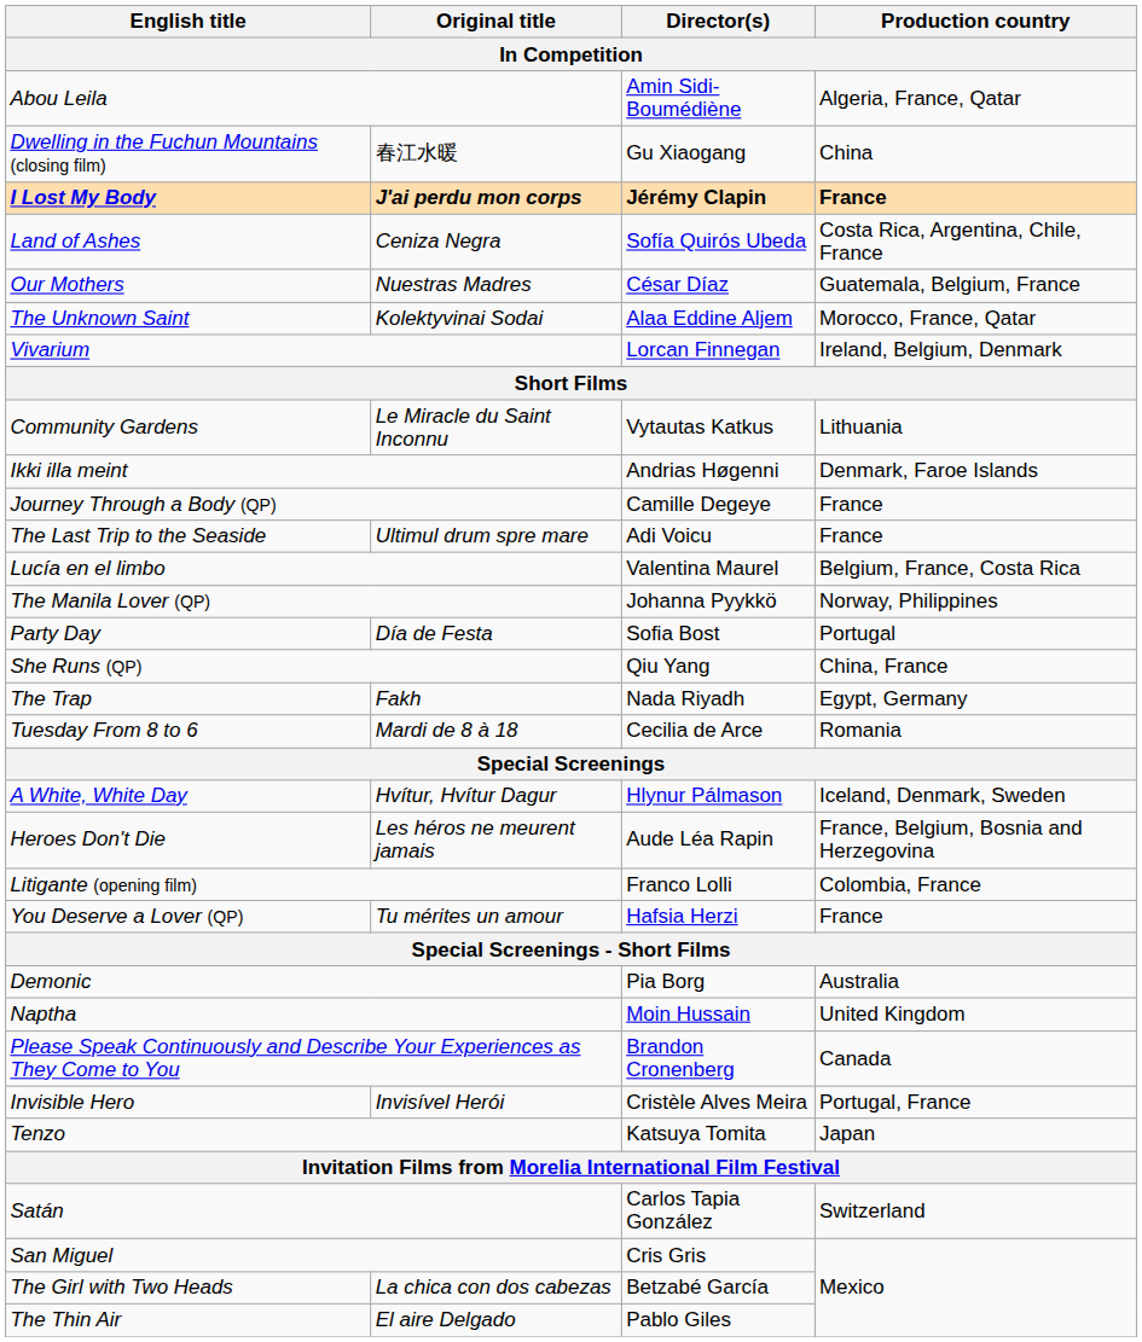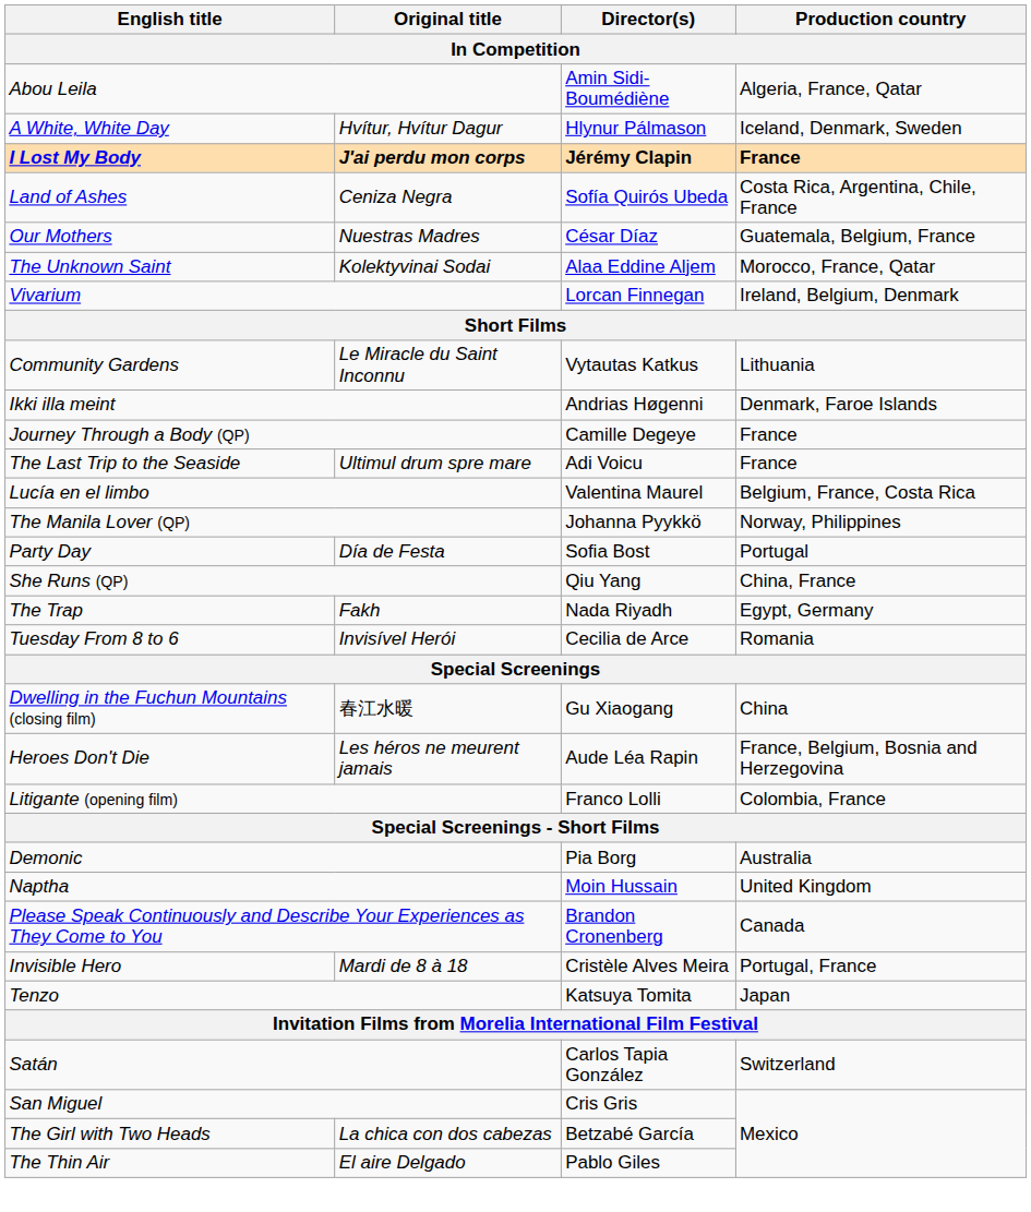rows swapped: A White, White Day <-> Dwelling in the Fuchun Mountains (closing film)
Tuesday From 8 to 6 | Original title: Mardi de 8 à 18 -> Invisível Herói
- row: You Deserve a Lover (QP) | Tu mérites un amour | Hafsia Herzi | France
Invisible Hero | Original title: Invisível Herói -> Mardi de 8 à 18
